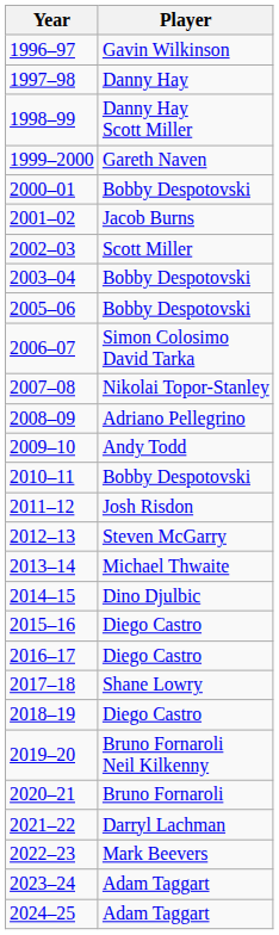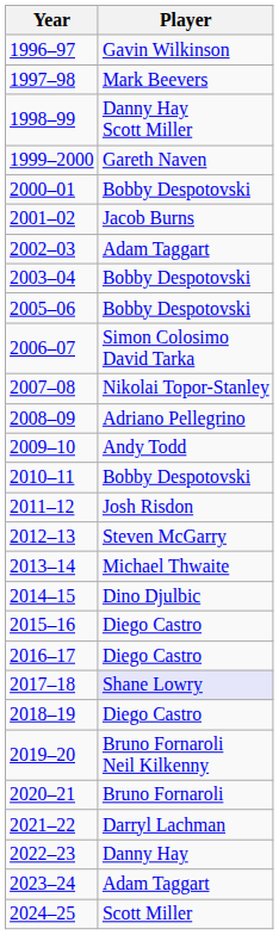1997–98 | Player: Danny Hay -> Mark Beevers
2002–03 | Player: Scott Miller -> Adam Taggart
2017–18 | Player: no background -> lavender background
2022–23 | Player: Mark Beevers -> Danny Hay
2024–25 | Player: Adam Taggart -> Scott Miller
